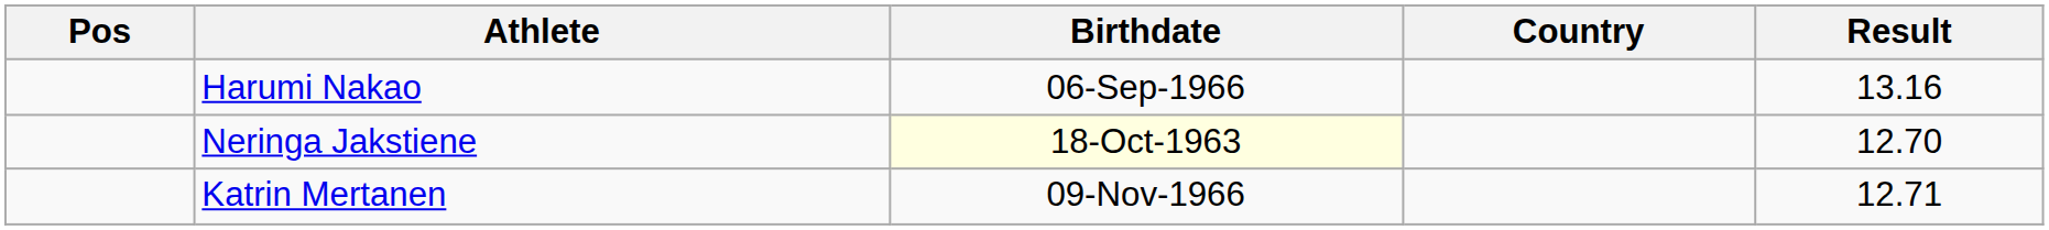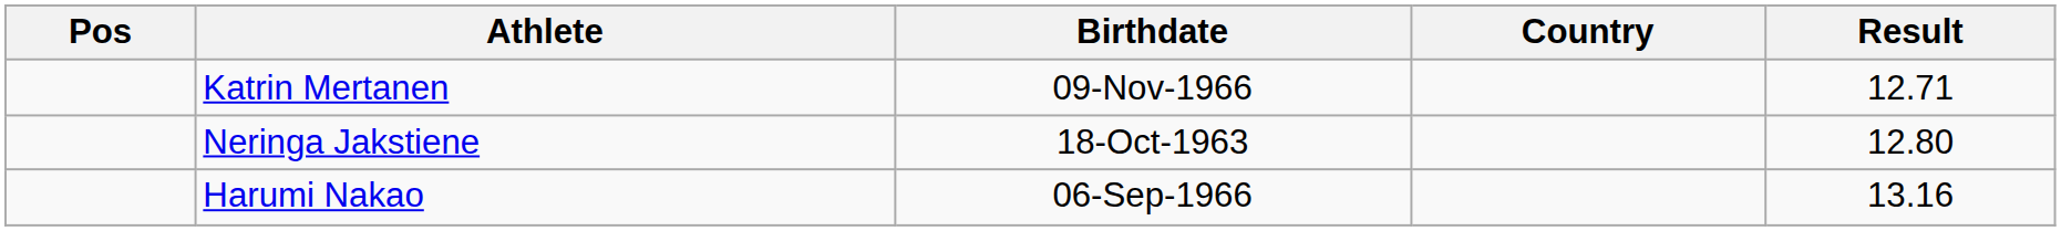rows swapped: Katrin Mertanen <-> Harumi Nakao
Neringa Jakstiene | Birthdate: lightyellow background -> no background
Neringa Jakstiene | Result: 12.70 -> 12.80
